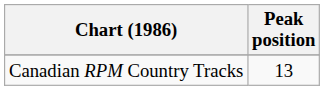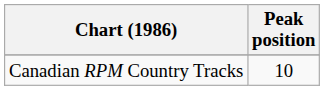Canadian RPM Country Tracks | Peak position: 13 -> 10
